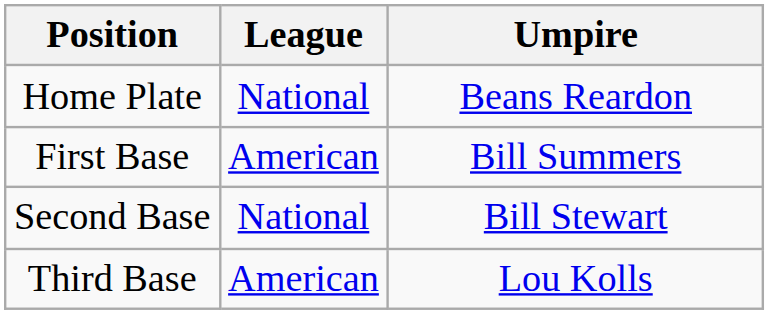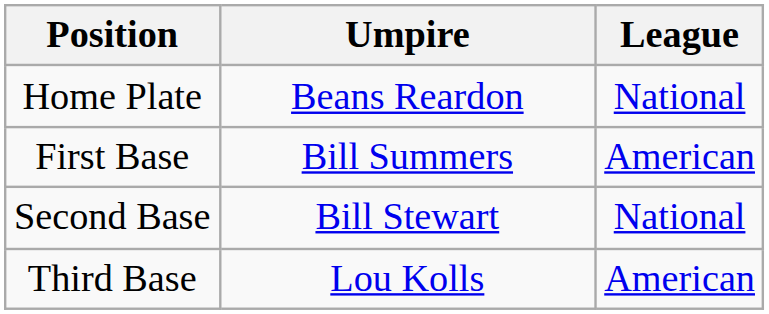columns swapped: Umpire <-> League
